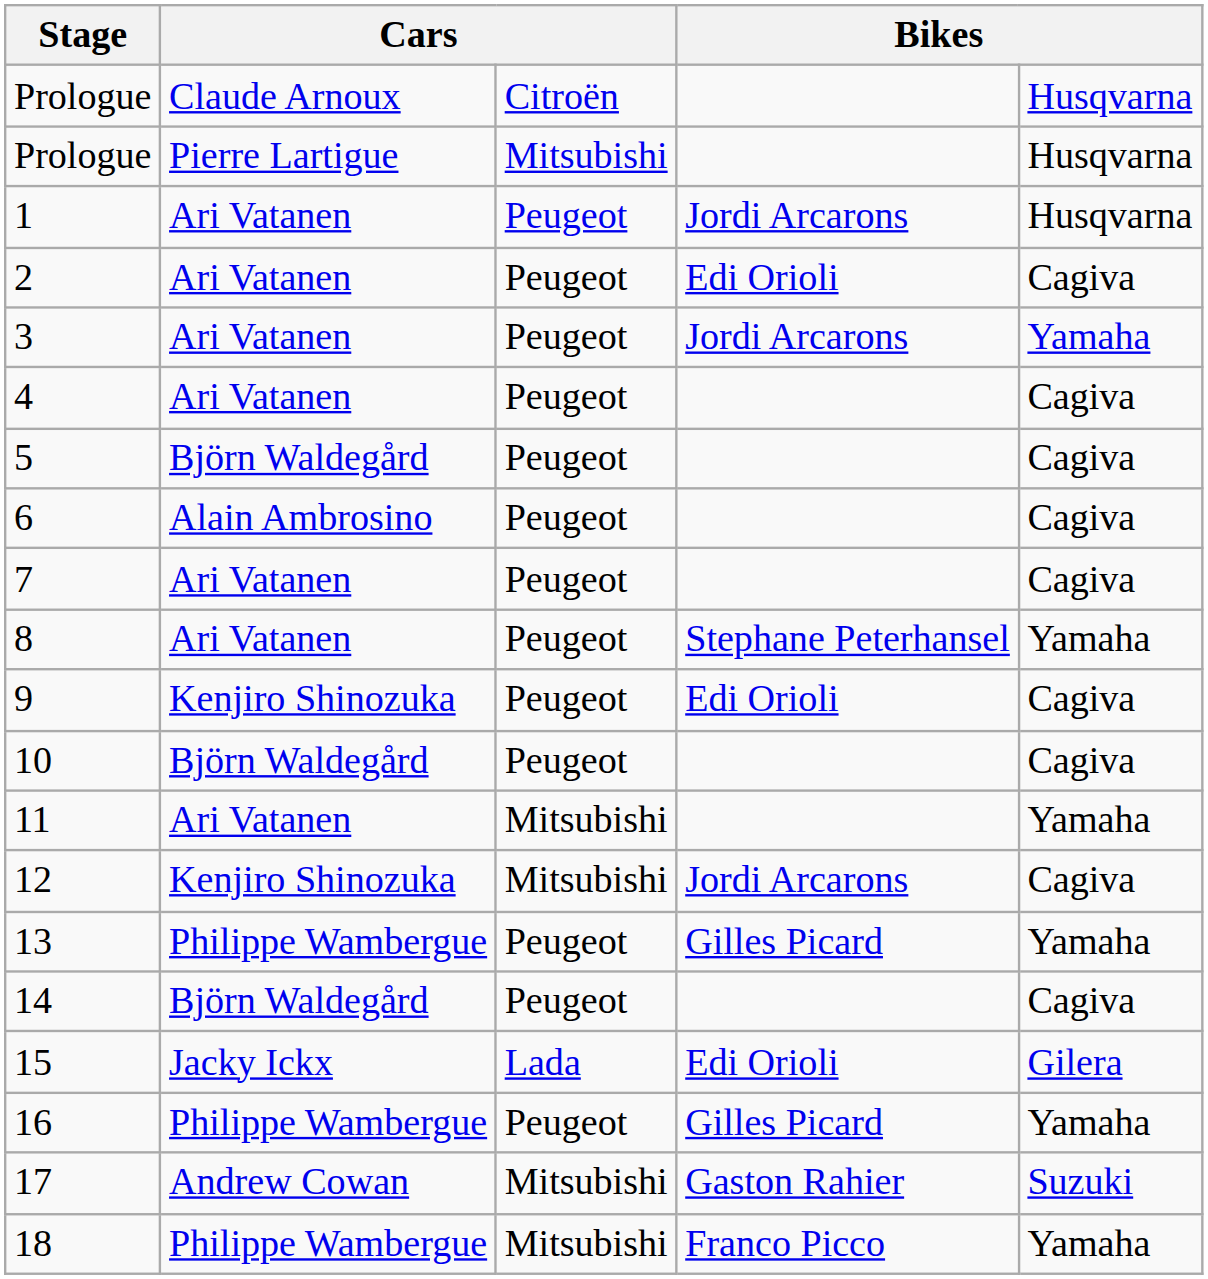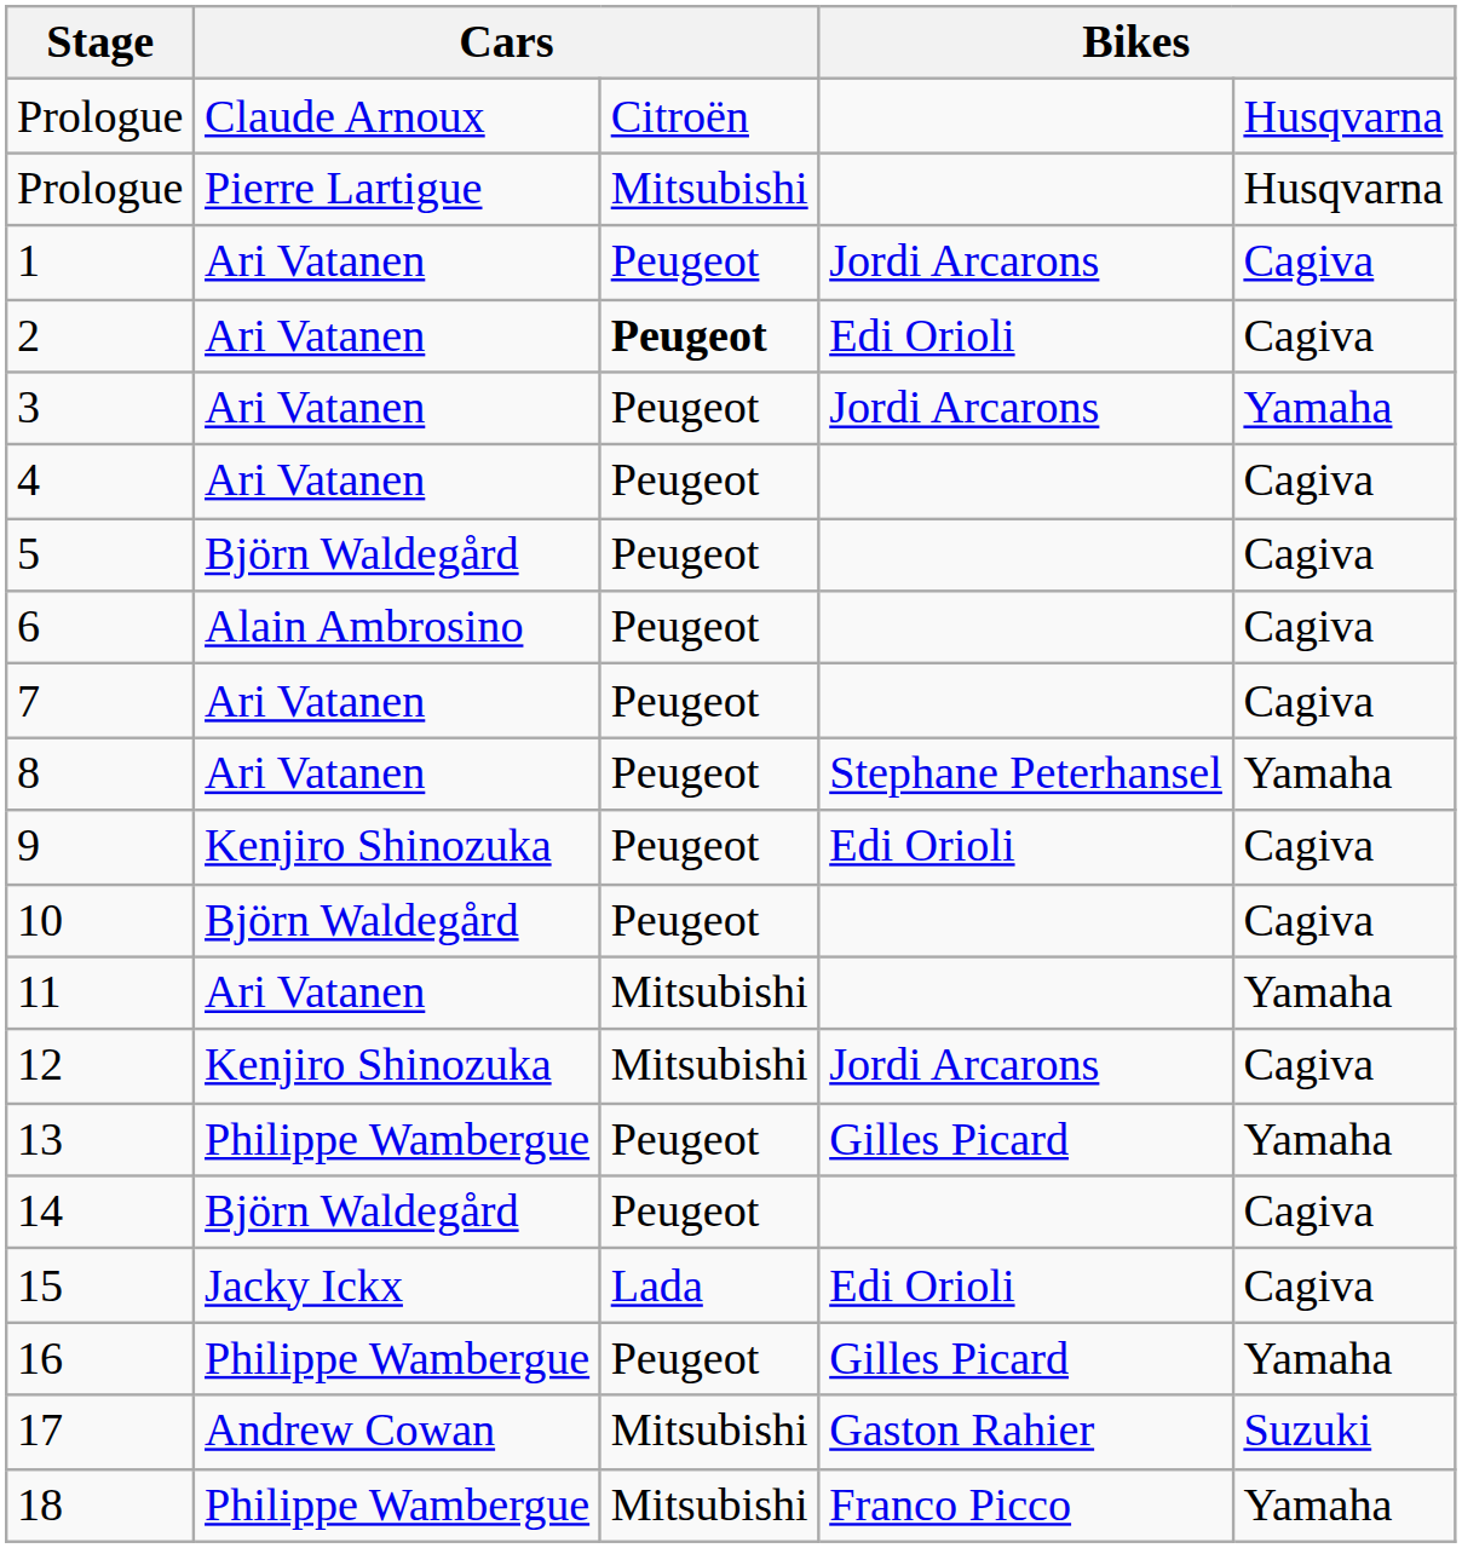1 | column 5: Husqvarna -> Cagiva
2 | column 3: normal -> bold
15 | column 5: Gilera -> Cagiva
